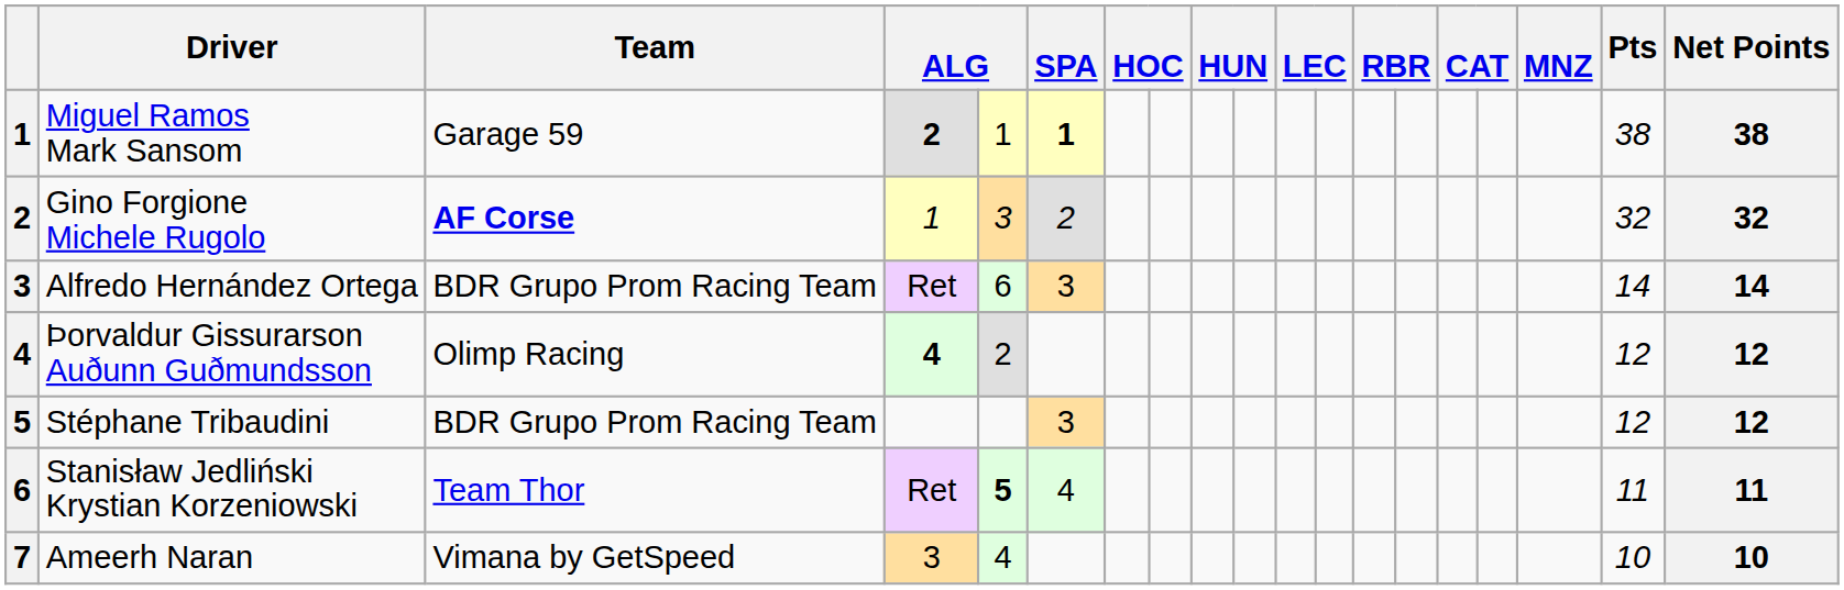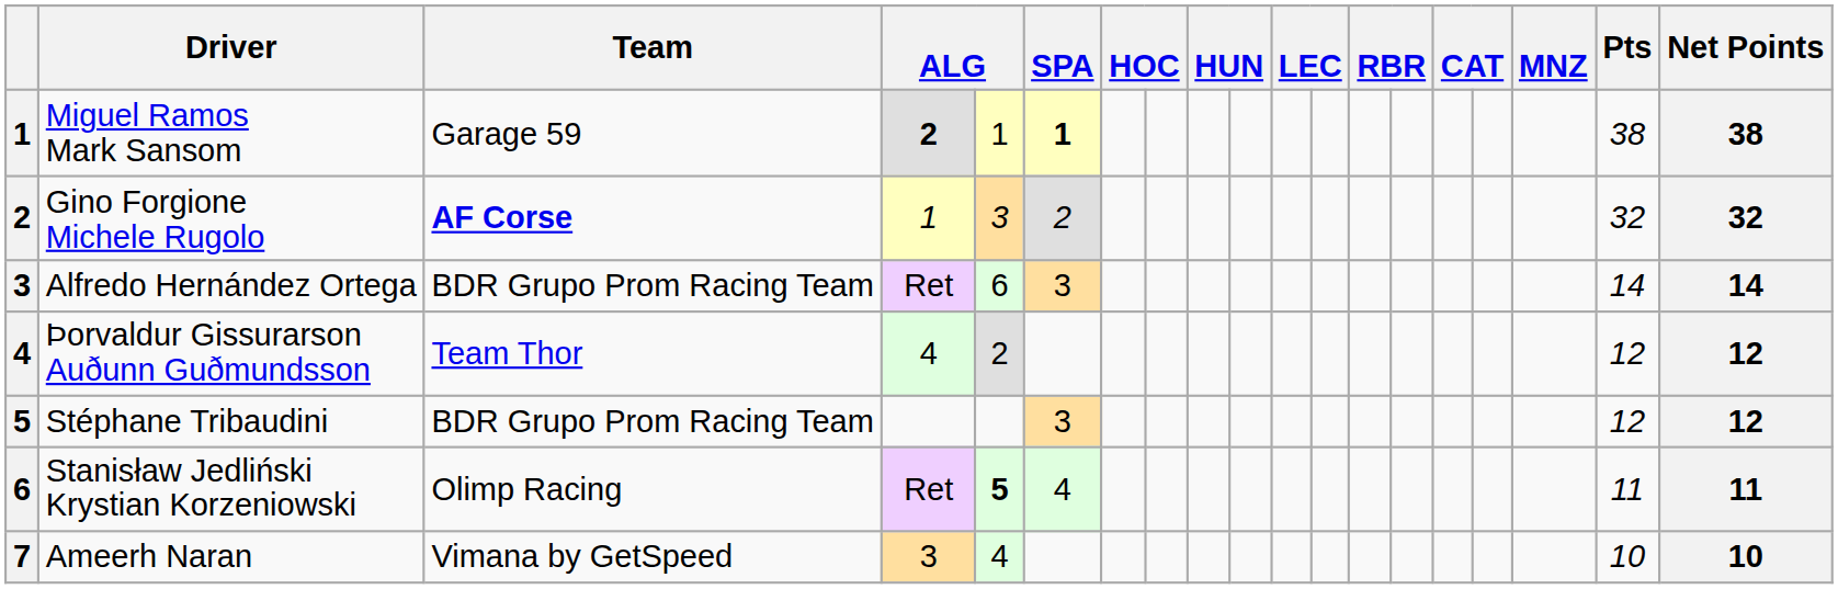Þorvaldur Gissurarson Auðunn Guðmundsson | Team: Olimp Racing -> Team Thor
Þorvaldur Gissurarson Auðunn Guðmundsson | column 4: bold -> normal
Stanisław Jedliński Krystian Korzeniowski | Team: Team Thor -> Olimp Racing
